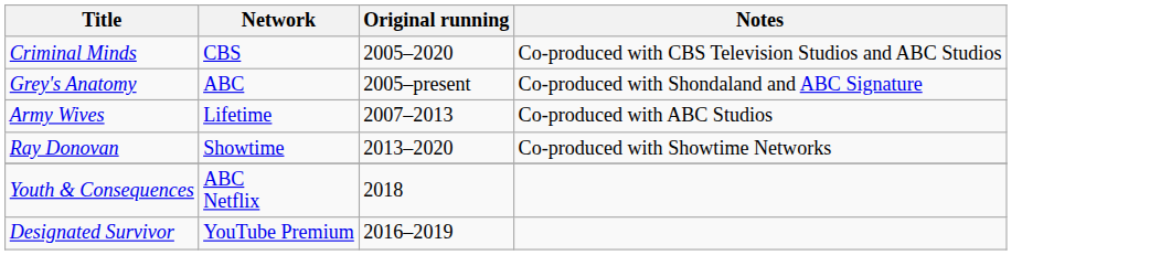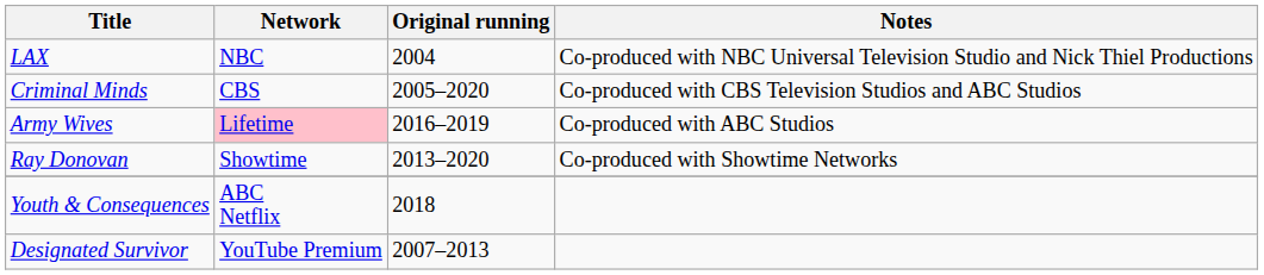+ row: LAX | NBC | 2004 | Co-produced with NBC Universal Television Studio and Nick Thiel Productions
- row: Grey's Anatomy | ABC | 2005–present | Co-produced with Shondaland and ABC Signature
Army Wives | Network: no background -> pink background
Army Wives | Original running: 2007–2013 -> 2016–2019
Designated Survivor | Original running: 2016–2019 -> 2007–2013
